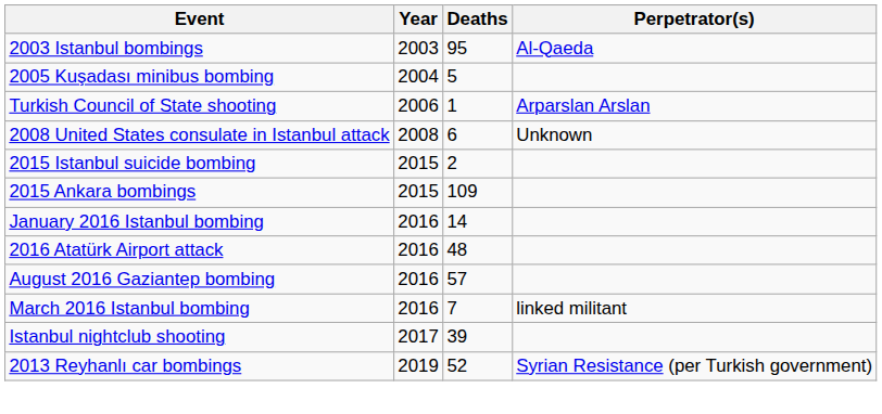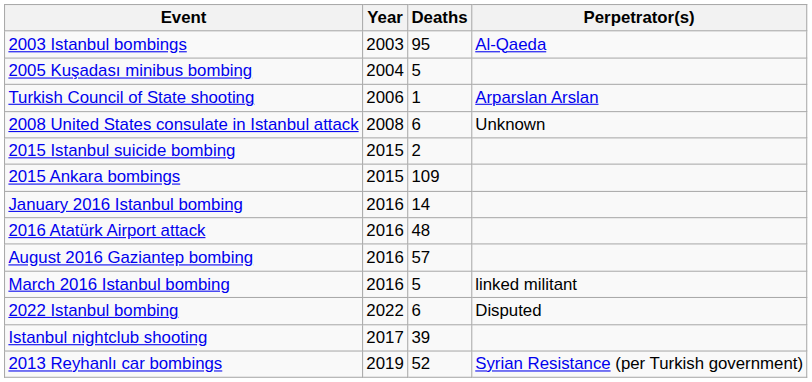March 2016 Istanbul bombing | Deaths: 7 -> 5
+ row: 2022 Istanbul bombing | 2022 | 6 | Disputed
